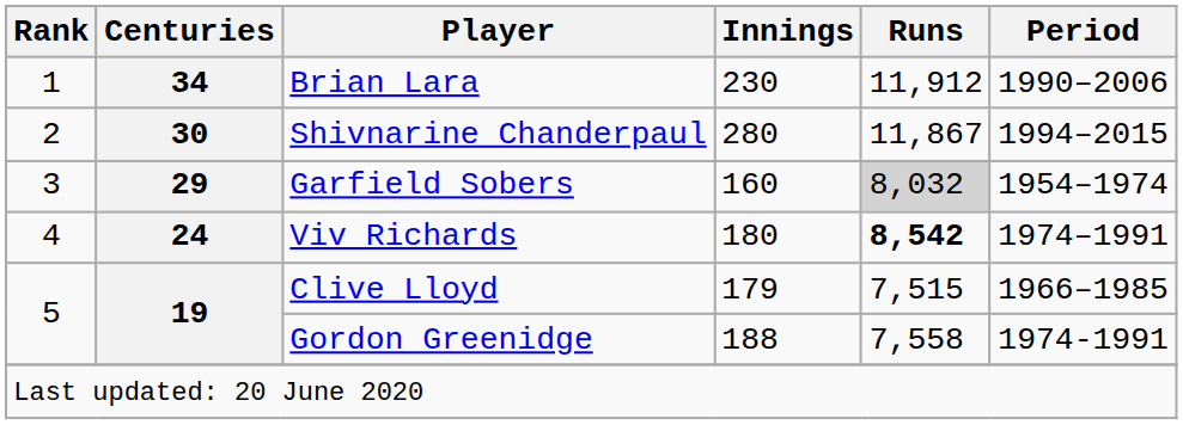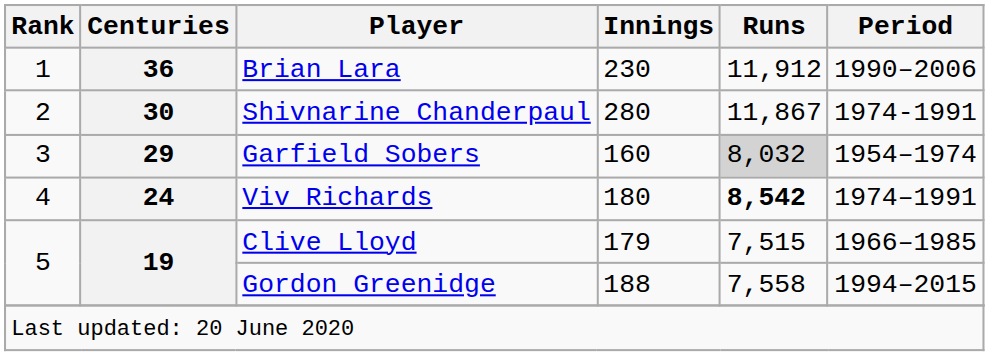Brian Lara | Centuries: 34 -> 36
Shivnarine Chanderpaul | Period: 1994–2015 -> 1974-1991
Gordon Greenidge | Period: 1974-1991 -> 1994–2015
